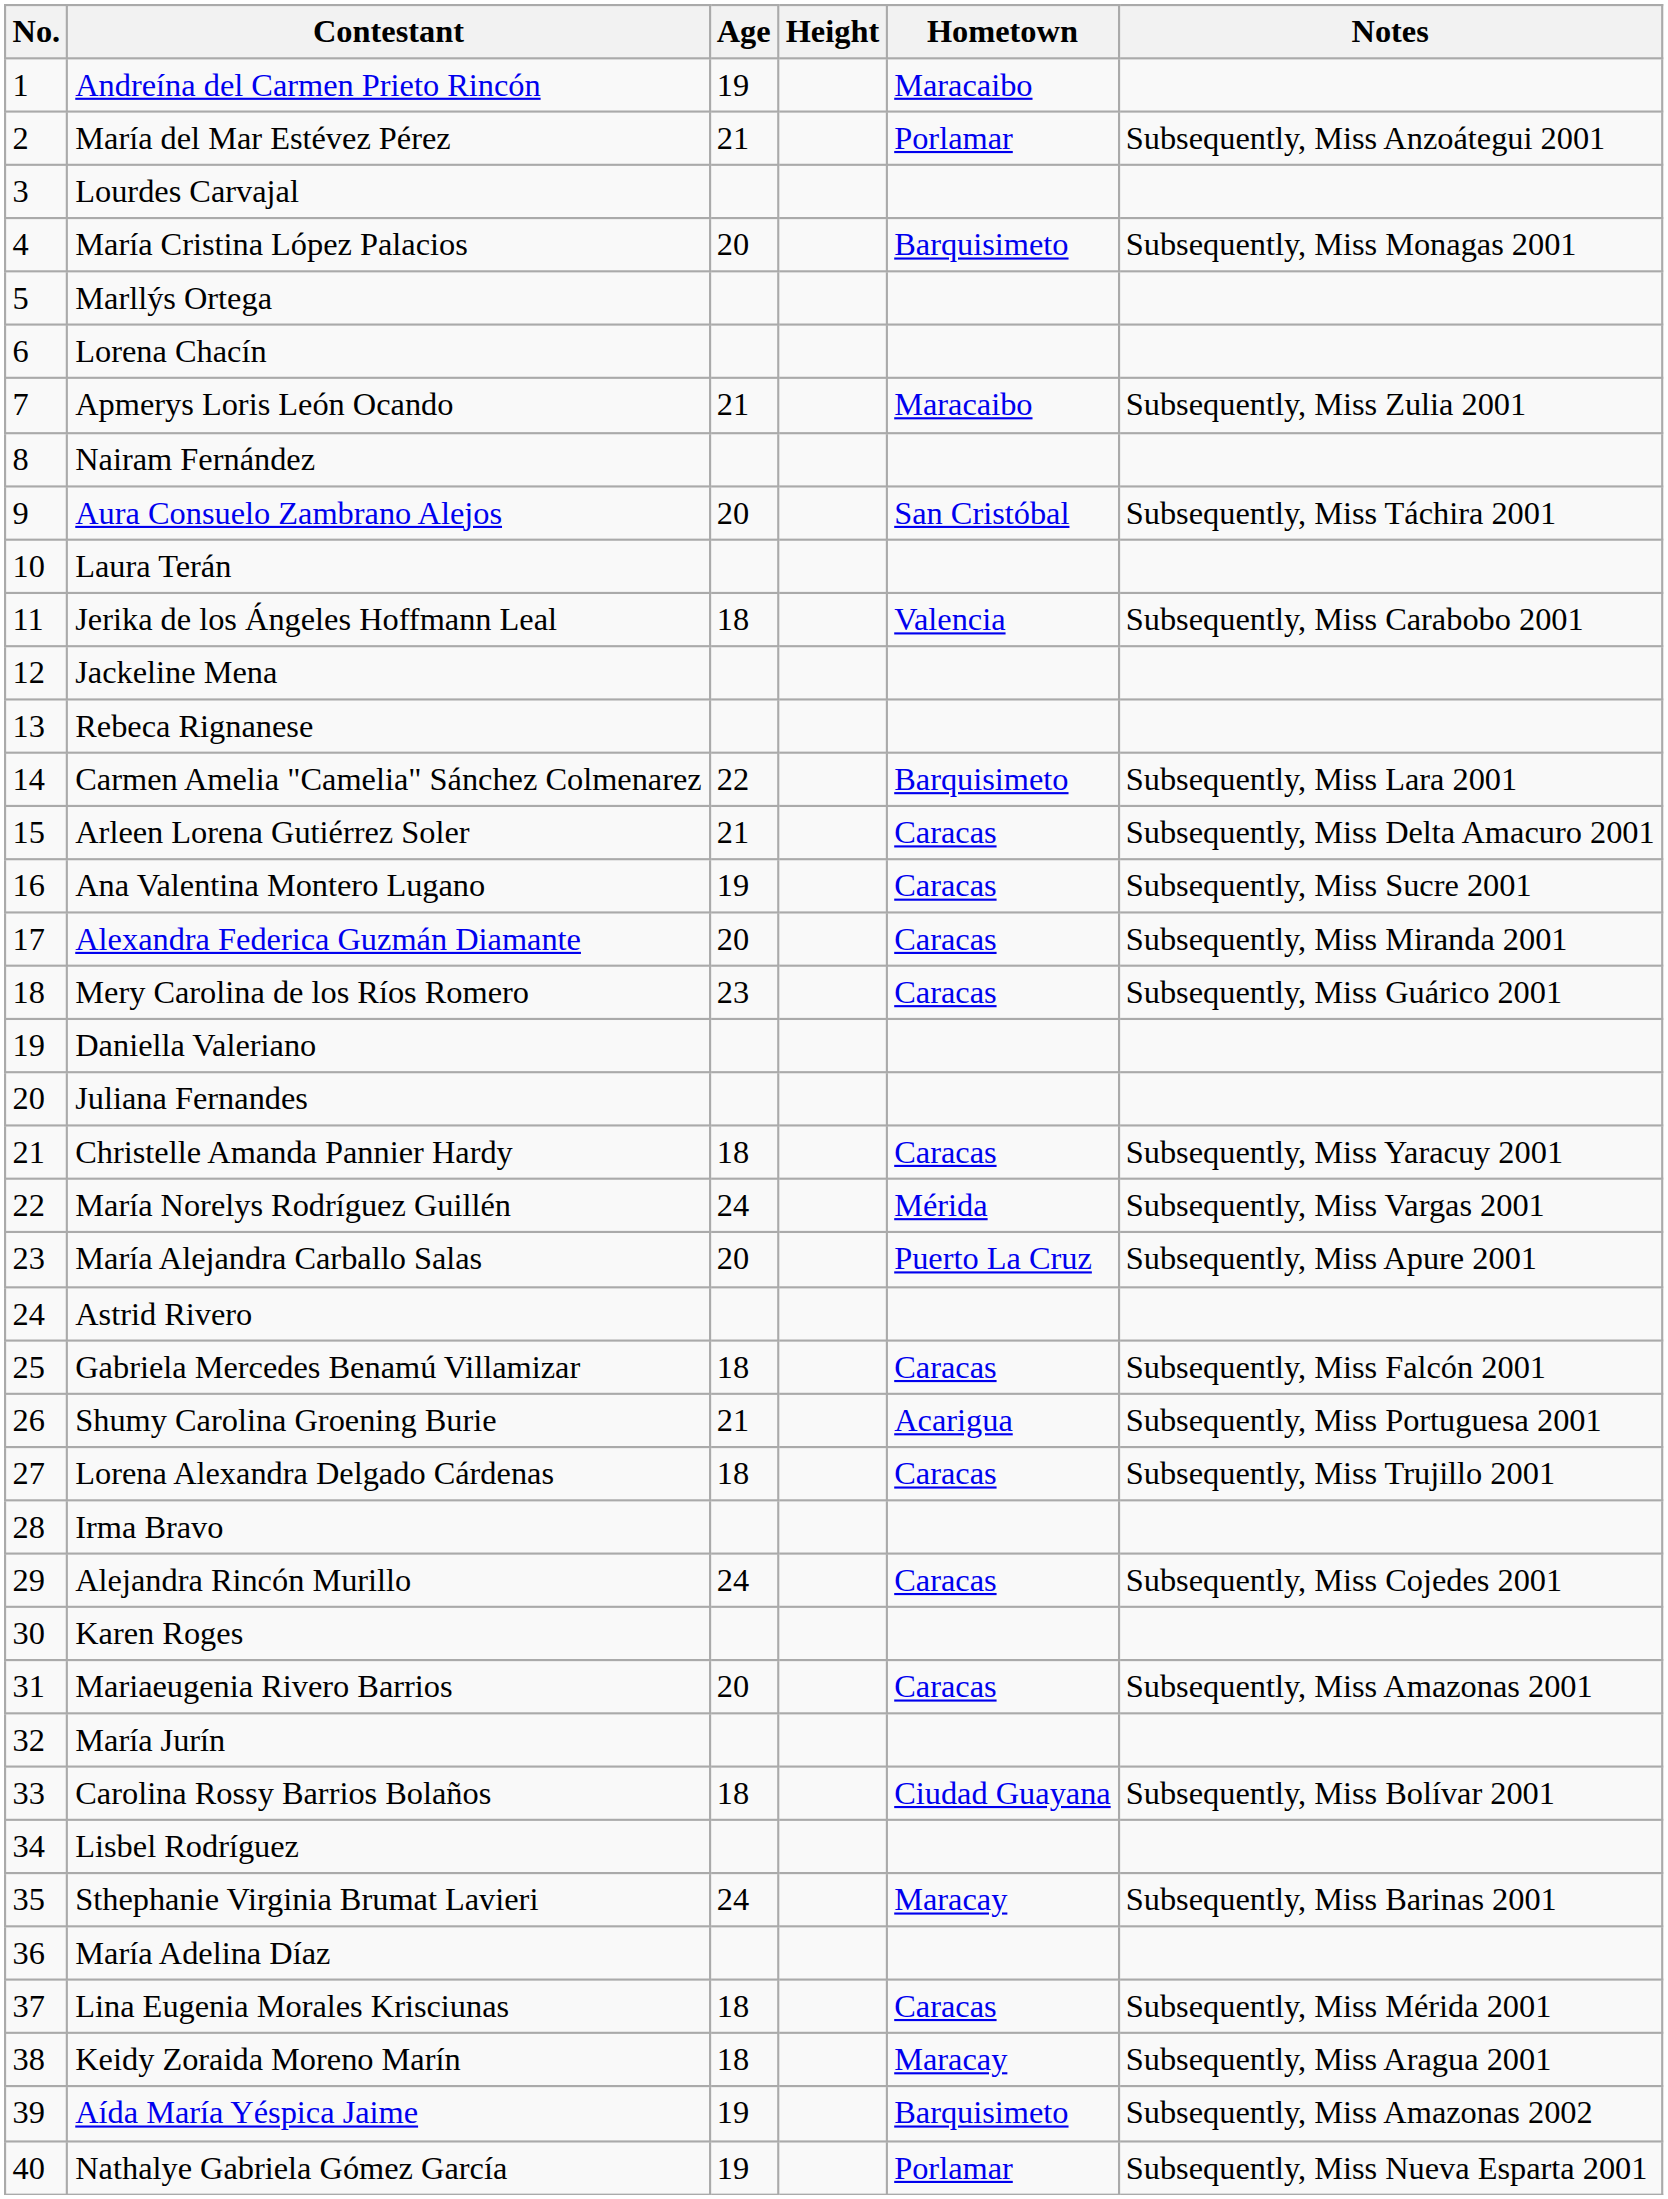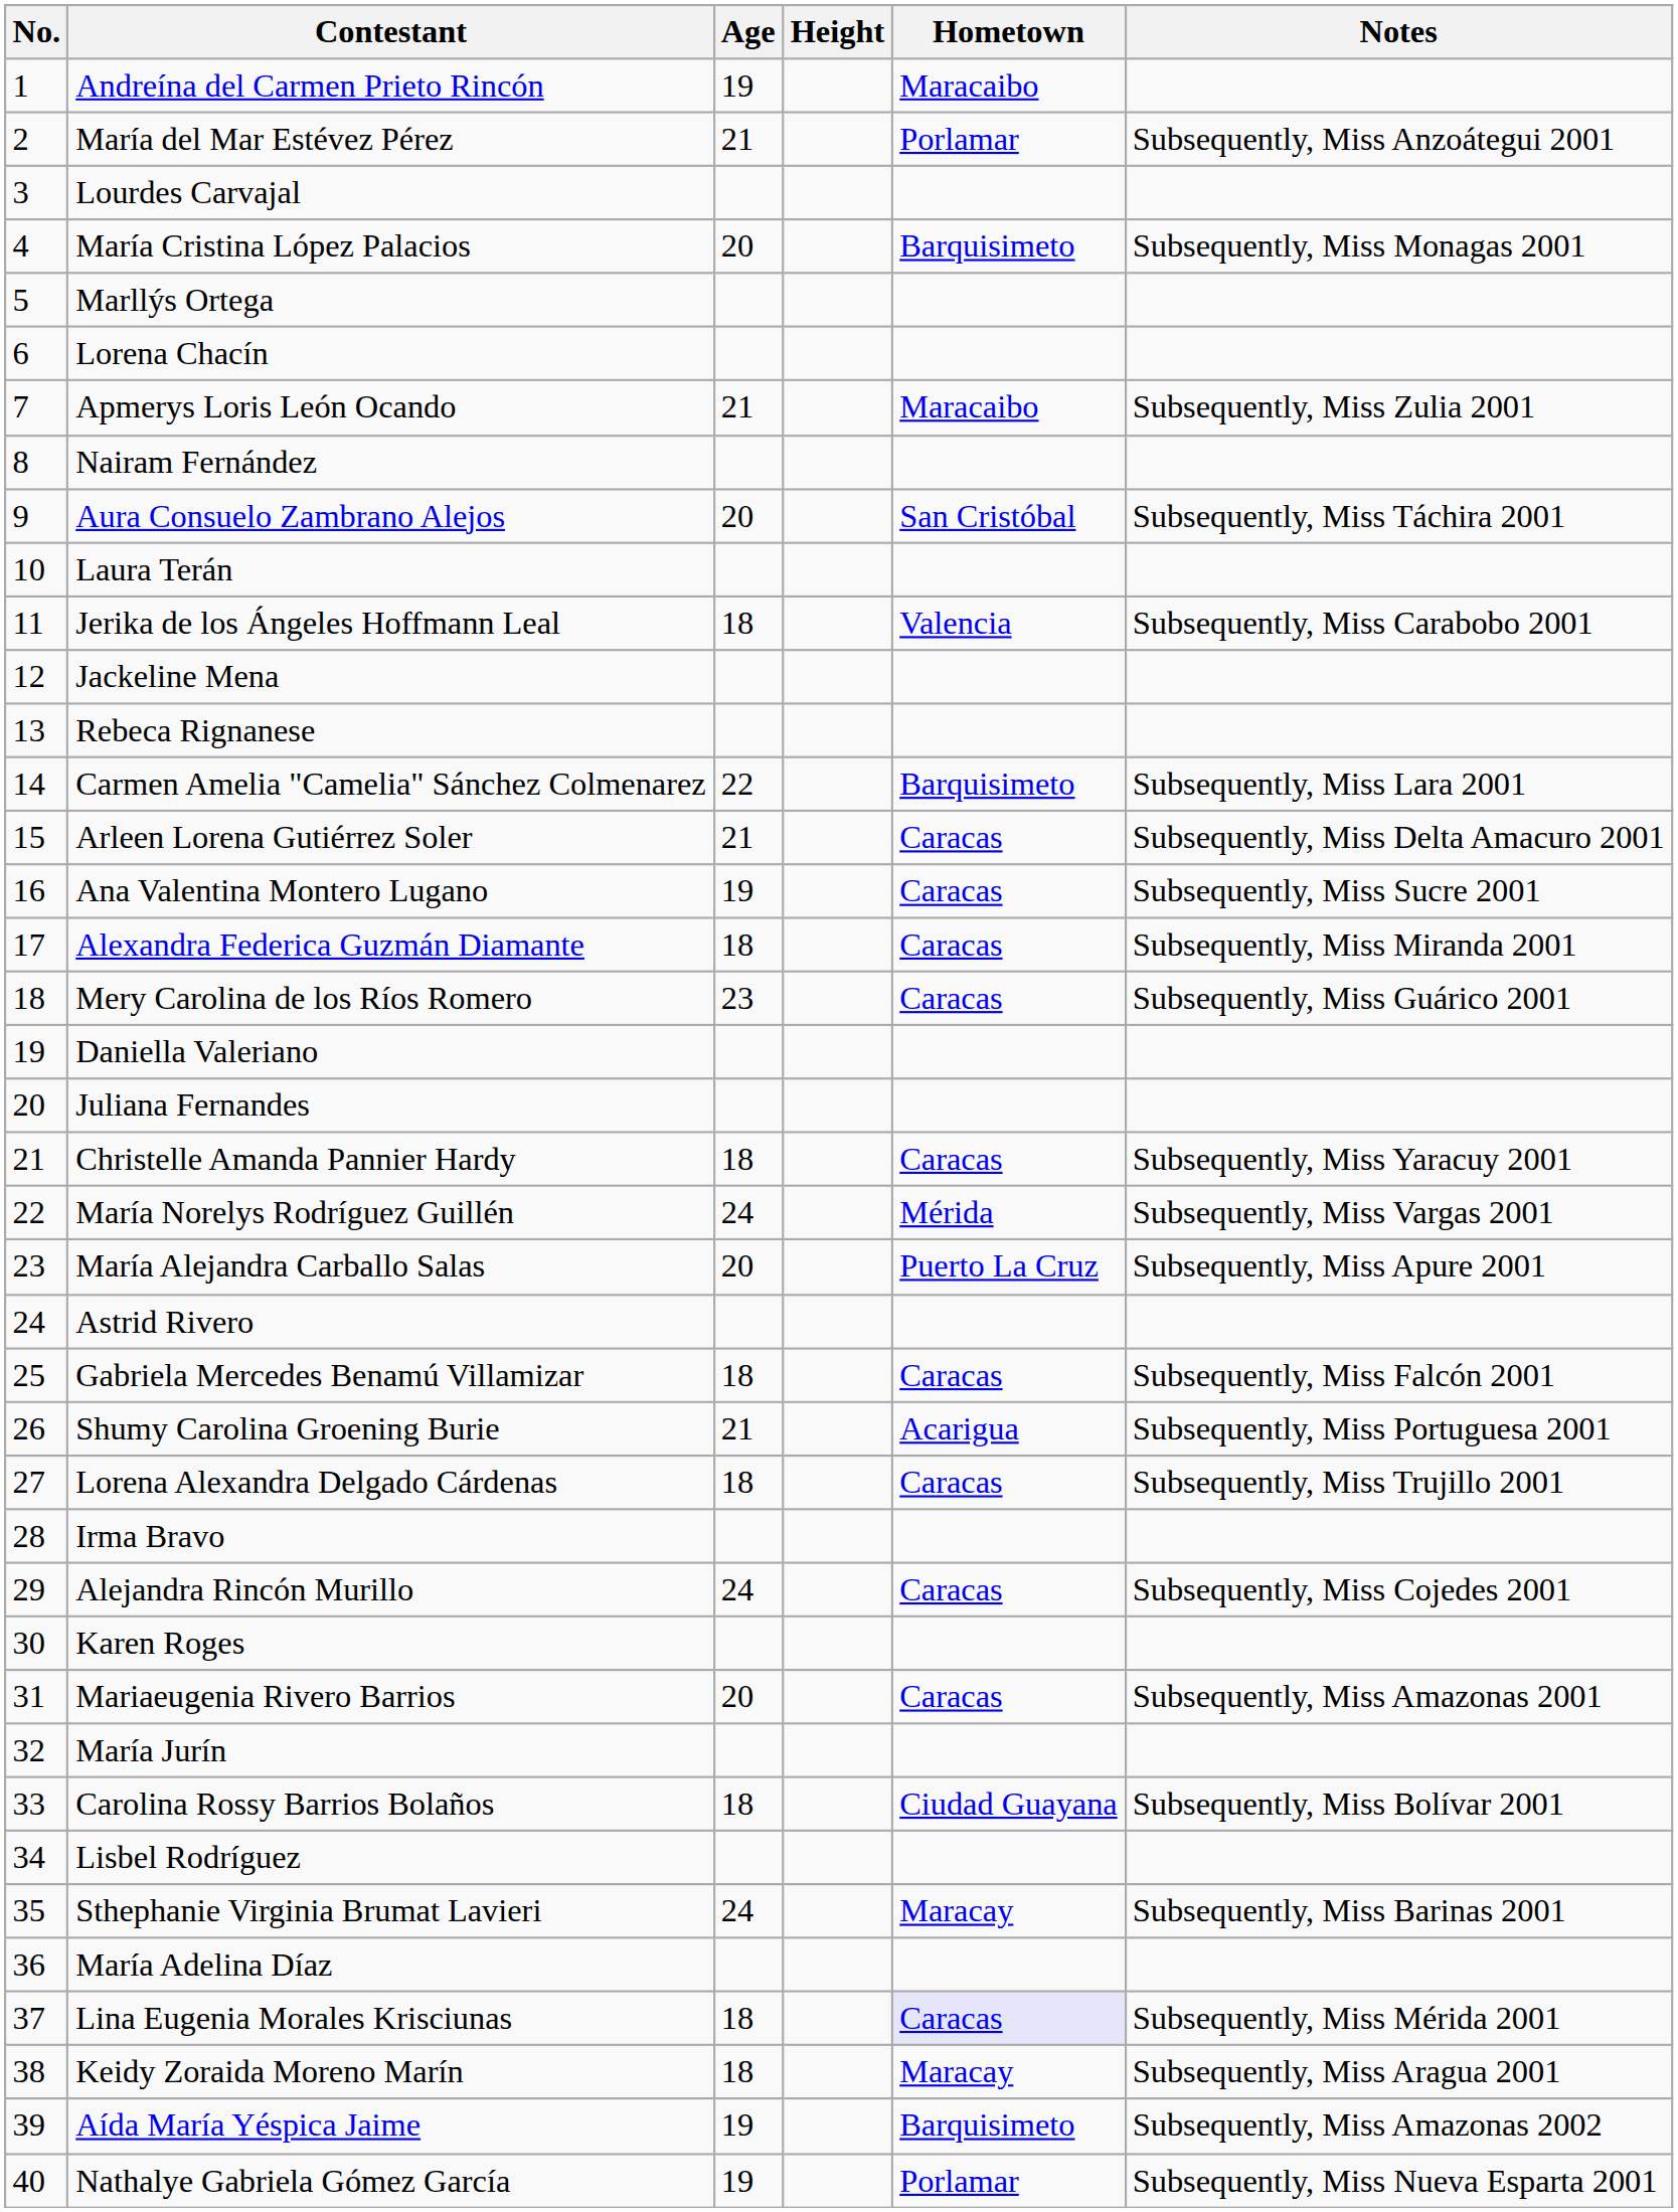Alexandra Federica Guzmán Diamante | Age: 20 -> 18
Lina Eugenia Morales Krisciunas | Hometown: no background -> lavender background
